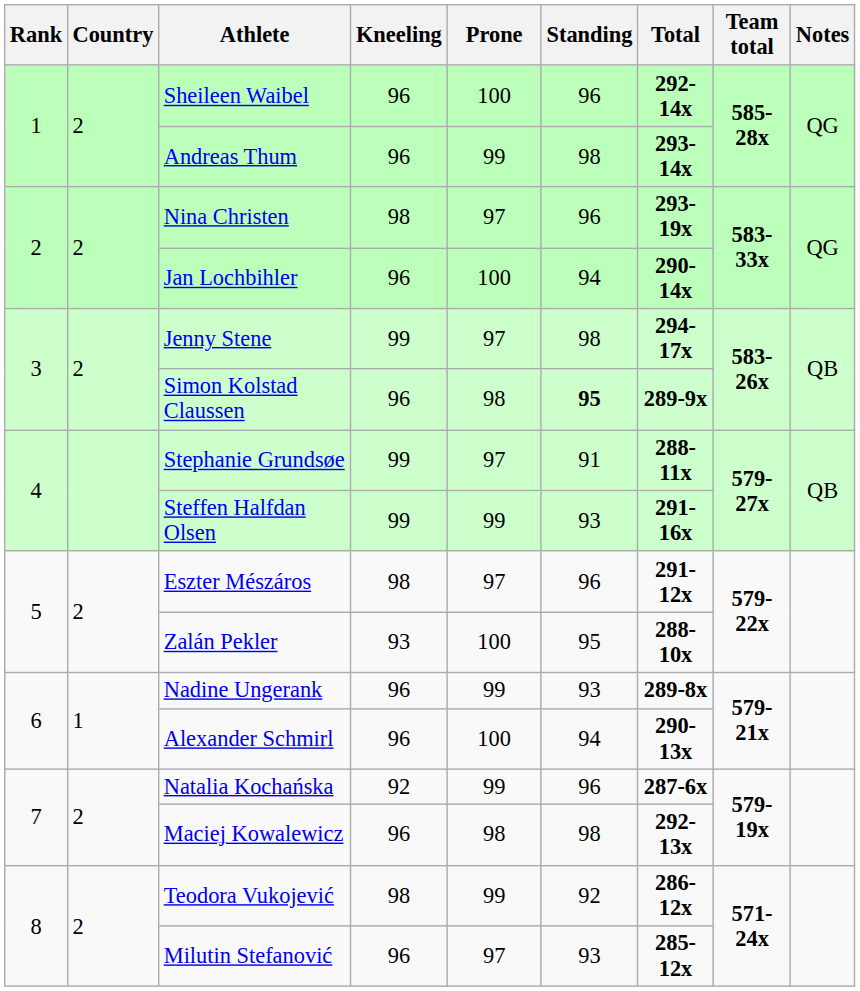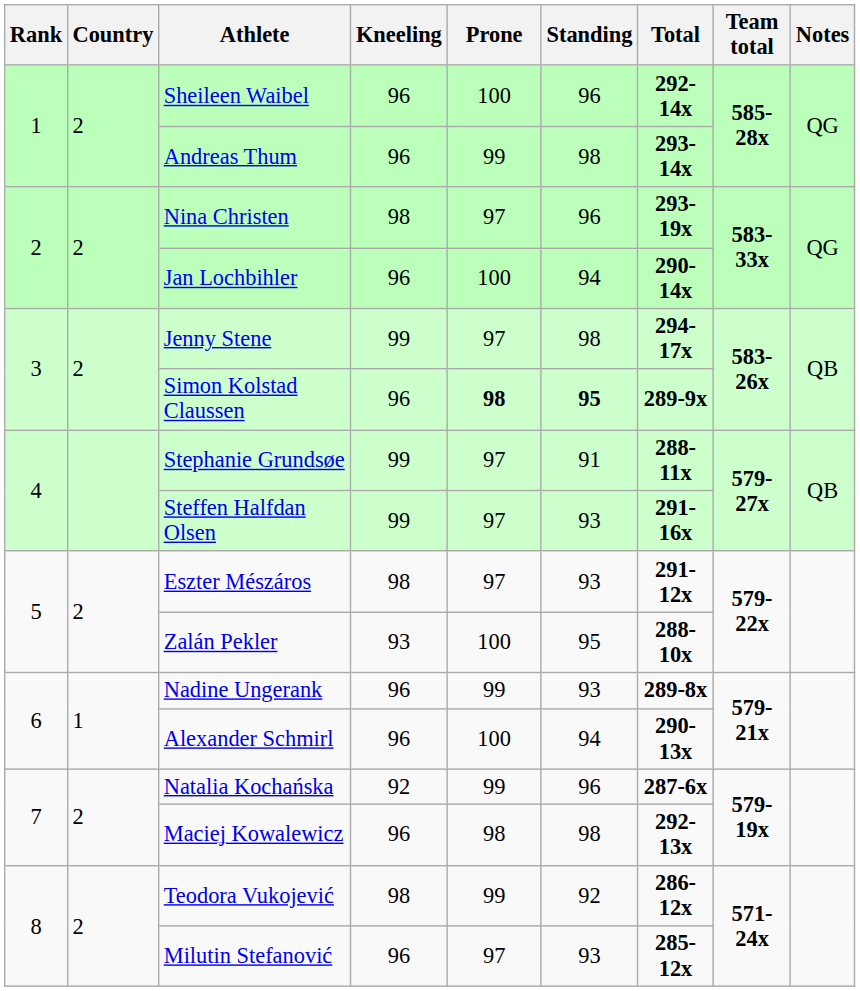Simon Kolstad Claussen | Prone: normal -> bold
Steffen Halfdan Olsen | Prone: 99 -> 97
Eszter Mészáros | Standing: 96 -> 93
